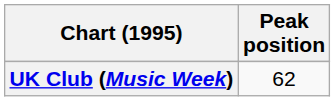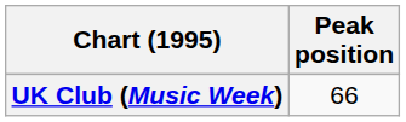UK Club (Music Week) | Peak position: 62 -> 66
